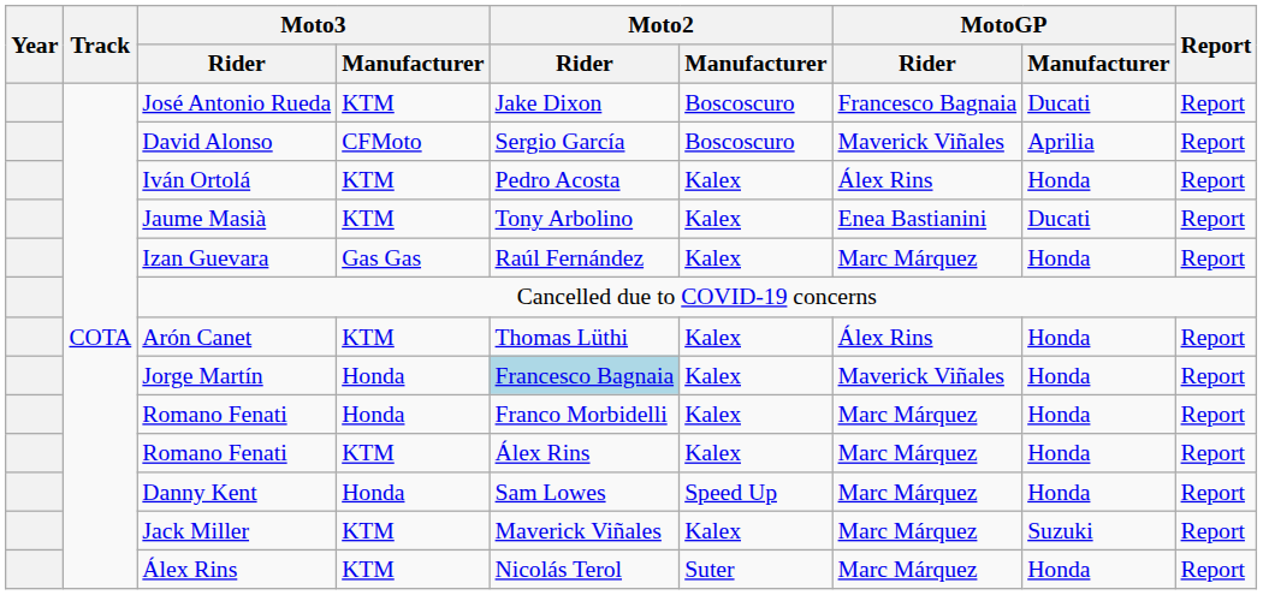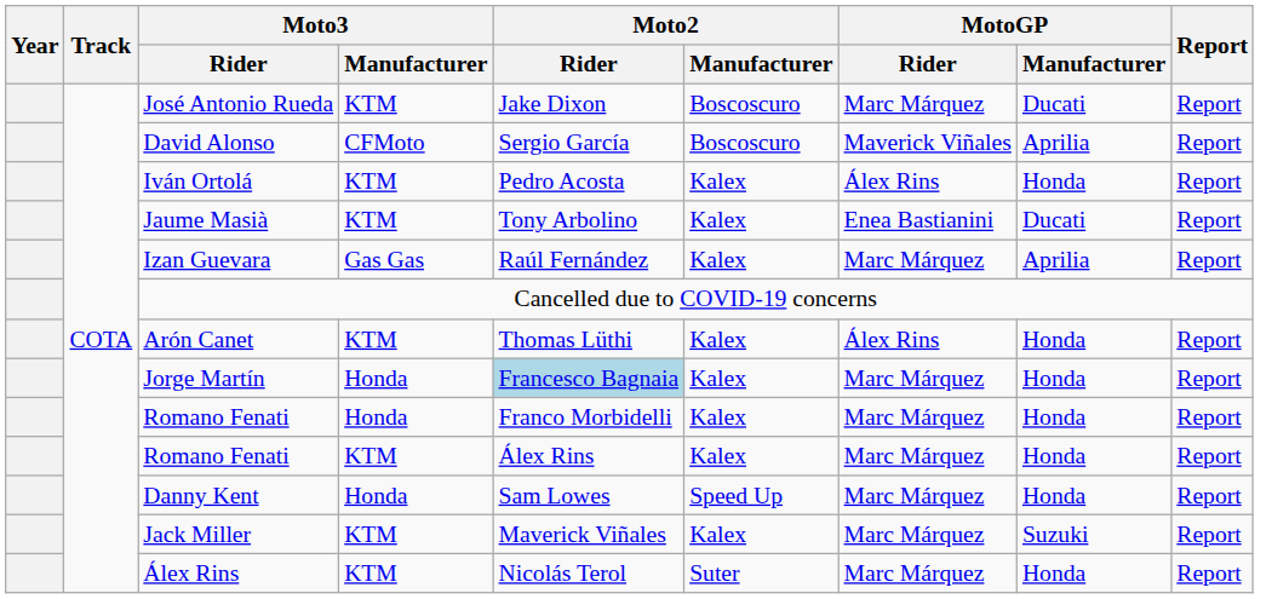José Antonio Rueda | MotoGP / Rider: Francesco Bagnaia -> Marc Márquez
Izan Guevara | MotoGP / Manufacturer: Honda -> Aprilia
Jorge Martín | MotoGP / Rider: Maverick Viñales -> Marc Márquez
